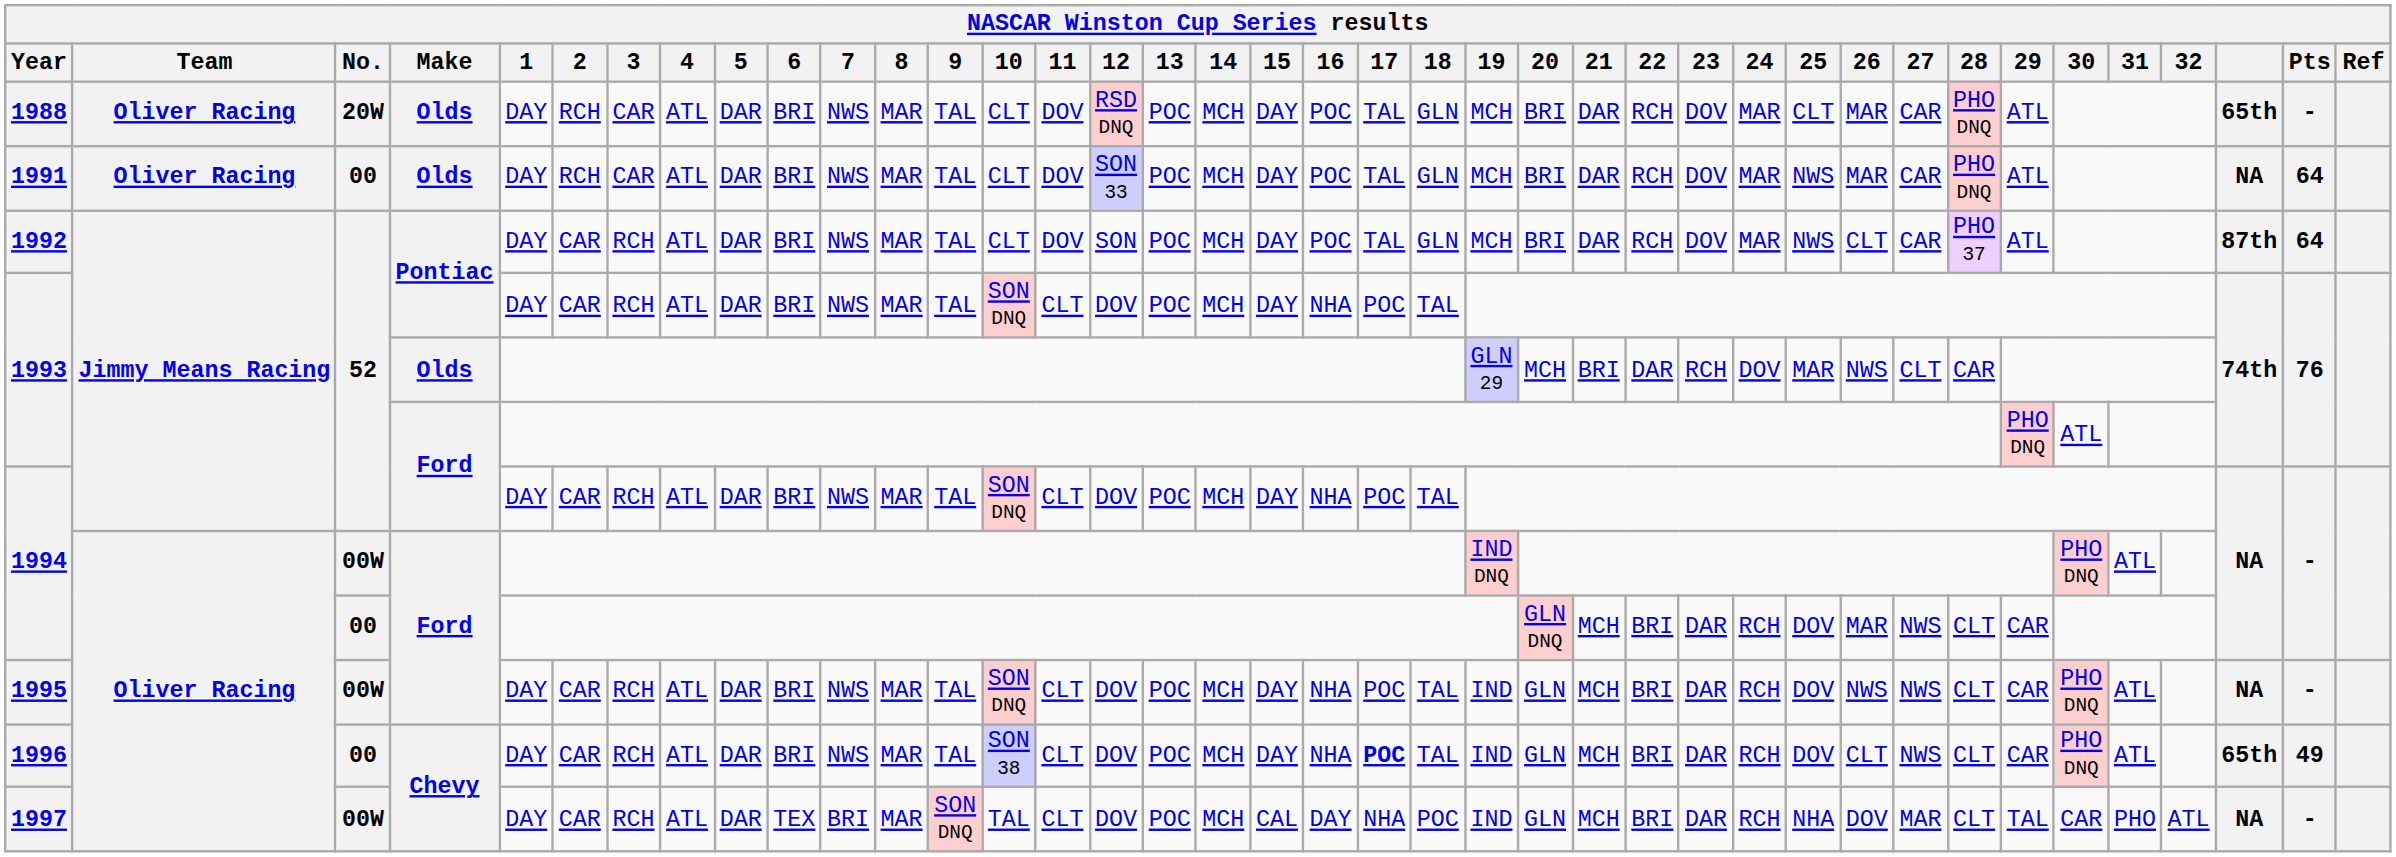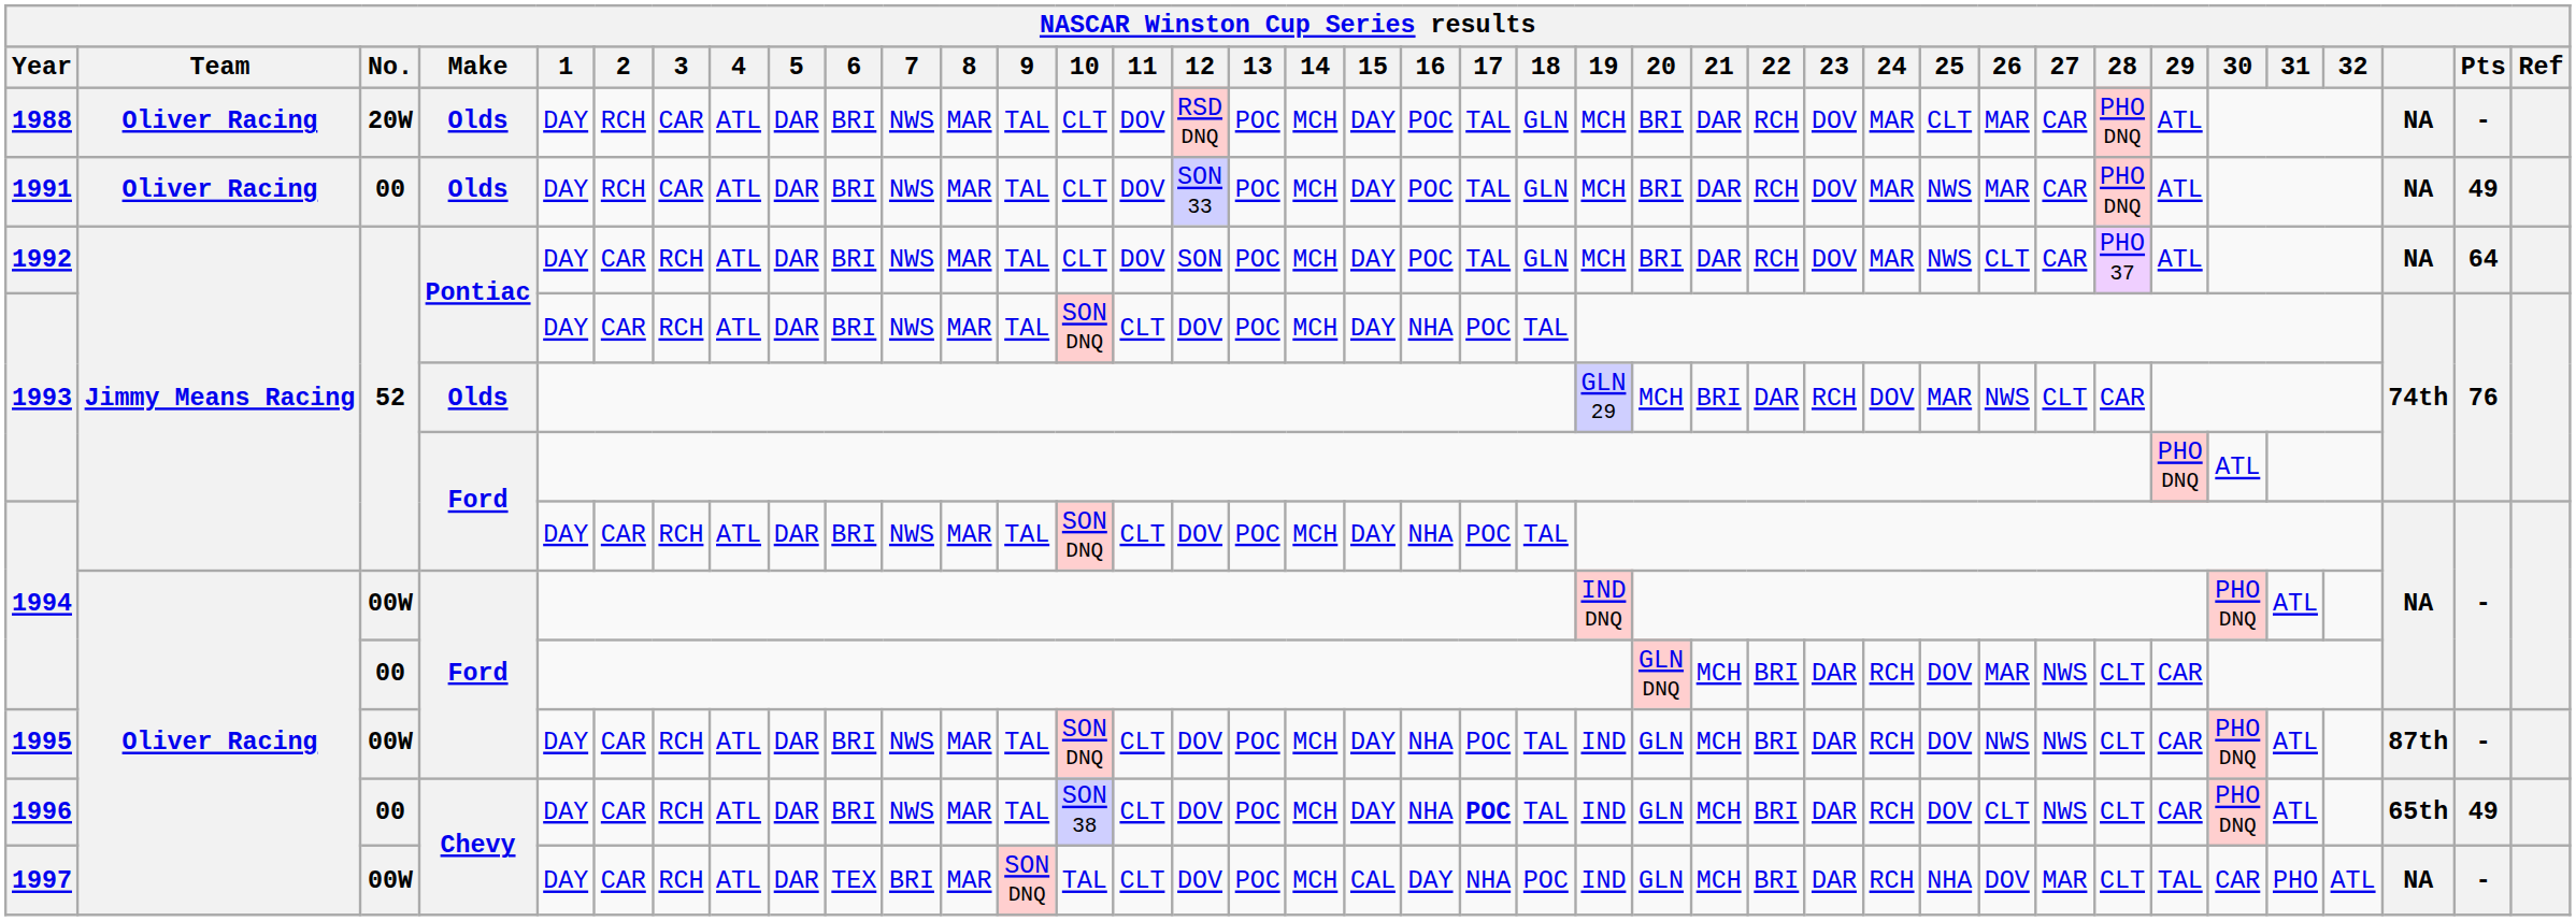1988 | column 37: 65th -> NA
1991 | Pts: 64 -> 49
1992 | column 37: 87th -> NA
1995 | column 37: NA -> 87th
